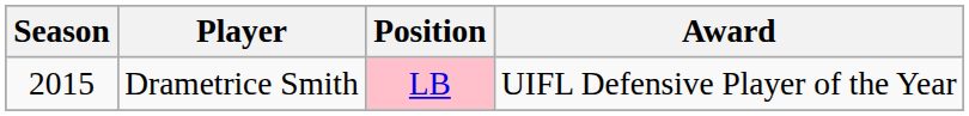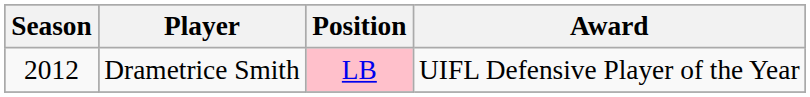Drametrice Smith | Season: 2015 -> 2012
